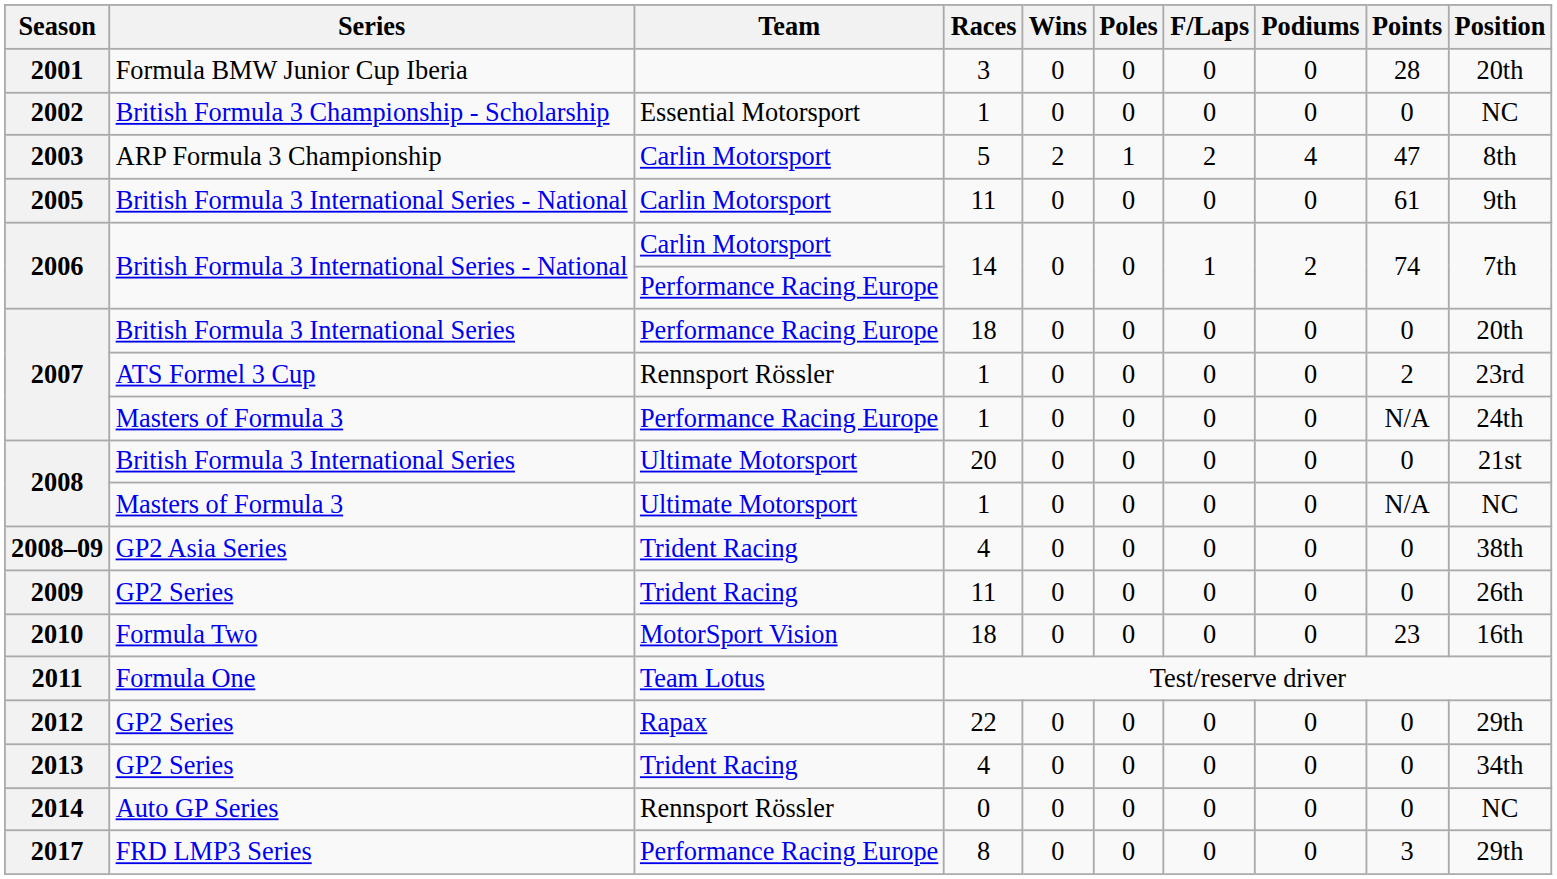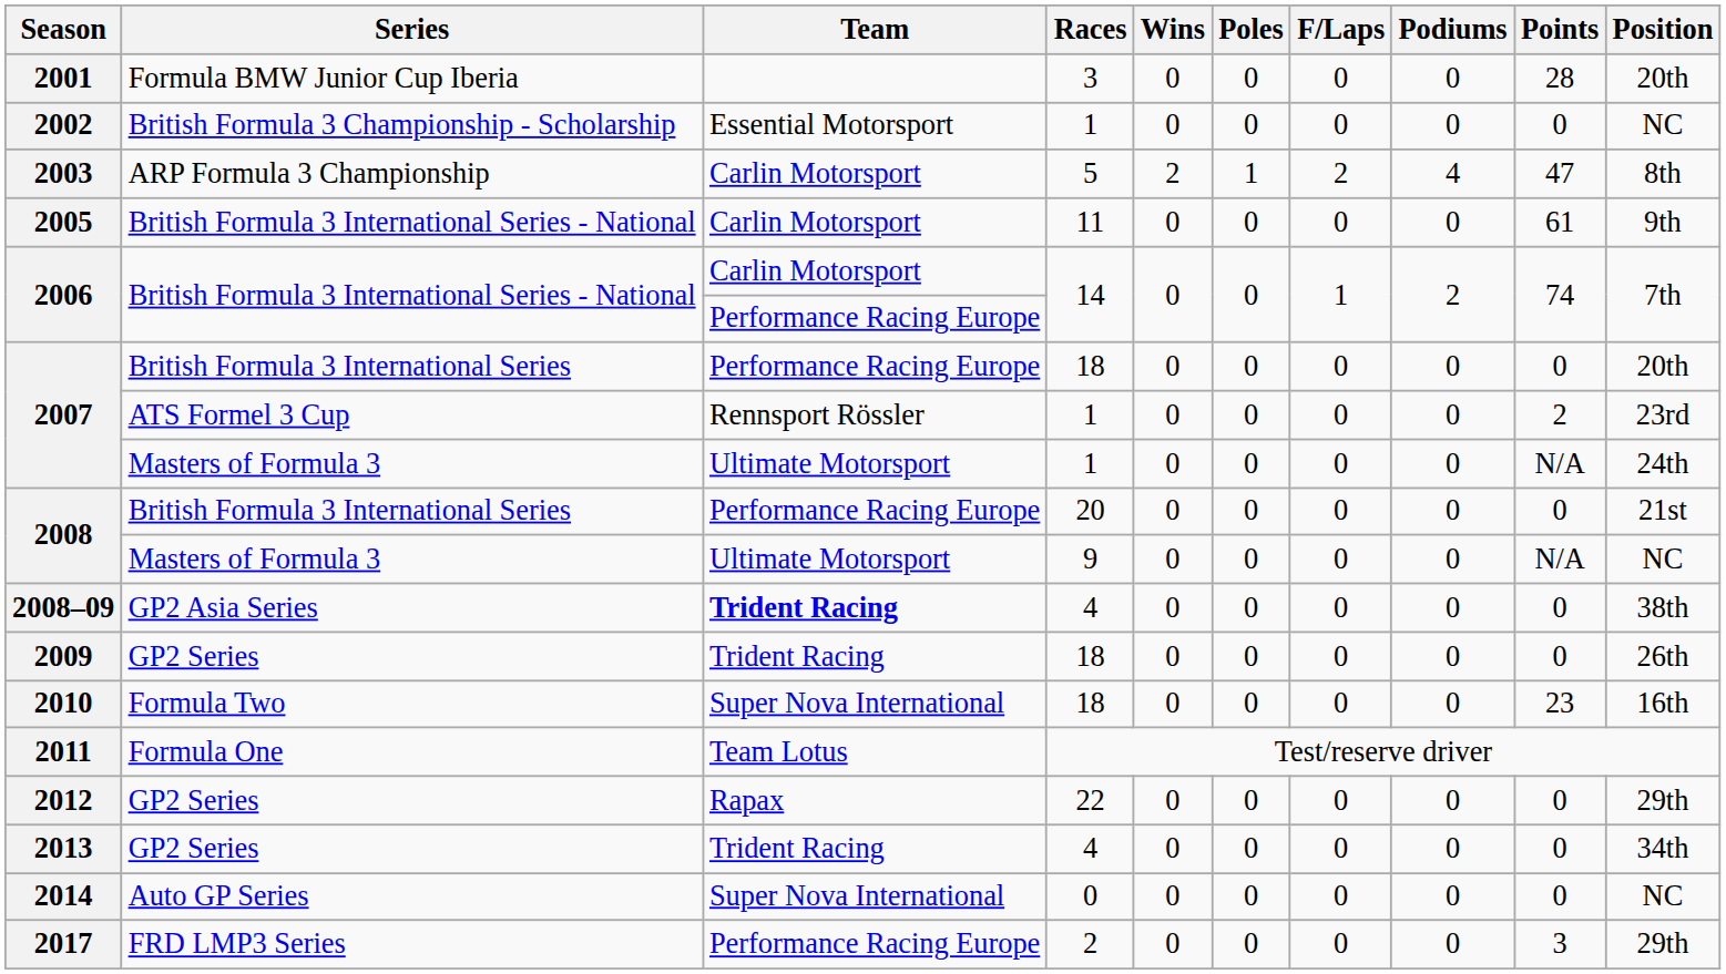2007 / Masters of Formula 3 | Team: Performance Racing Europe -> Ultimate Motorsport
2008 / British Formula 3 International Series | Team: Ultimate Motorsport -> Performance Racing Europe
2008 / Masters of Formula 3 | Races: 1 -> 9
2008–09 | Team: normal -> bold
2009 | Races: 11 -> 18
2010 | Team: MotorSport Vision -> Super Nova International
2014 | Team: Rennsport Rössler -> Super Nova International
2017 | Races: 8 -> 2
